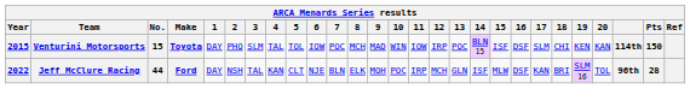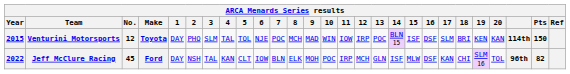Venturini Motorsports | No.: 15 -> 12
Venturini Motorsports | 6: IOW -> NJE
Venturini Motorsports | 18: CHI -> BRI
Jeff McClure Racing | No.: 44 -> 45
Jeff McClure Racing | 6: NJE -> IOW
Jeff McClure Racing | 18: BRI -> CHI
Jeff McClure Racing | Pts: 28 -> 82
